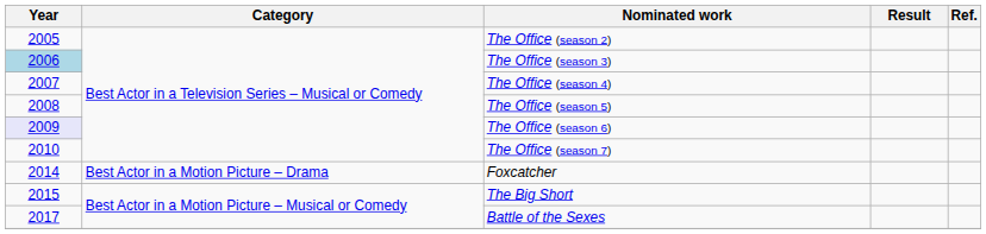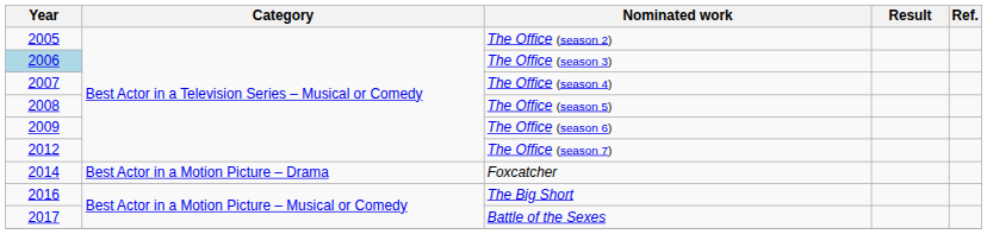The Office (season 6) | Year: lavender background -> no background
The Office (season 7) | Year: 2010 -> 2012
The Big Short | Year: 2015 -> 2016
